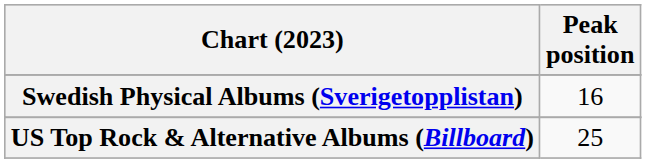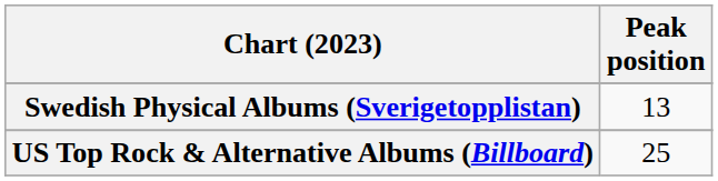Swedish Physical Albums (Sverigetopplistan) | Peak position: 16 -> 13
